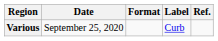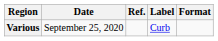columns swapped: Format <-> Ref.
